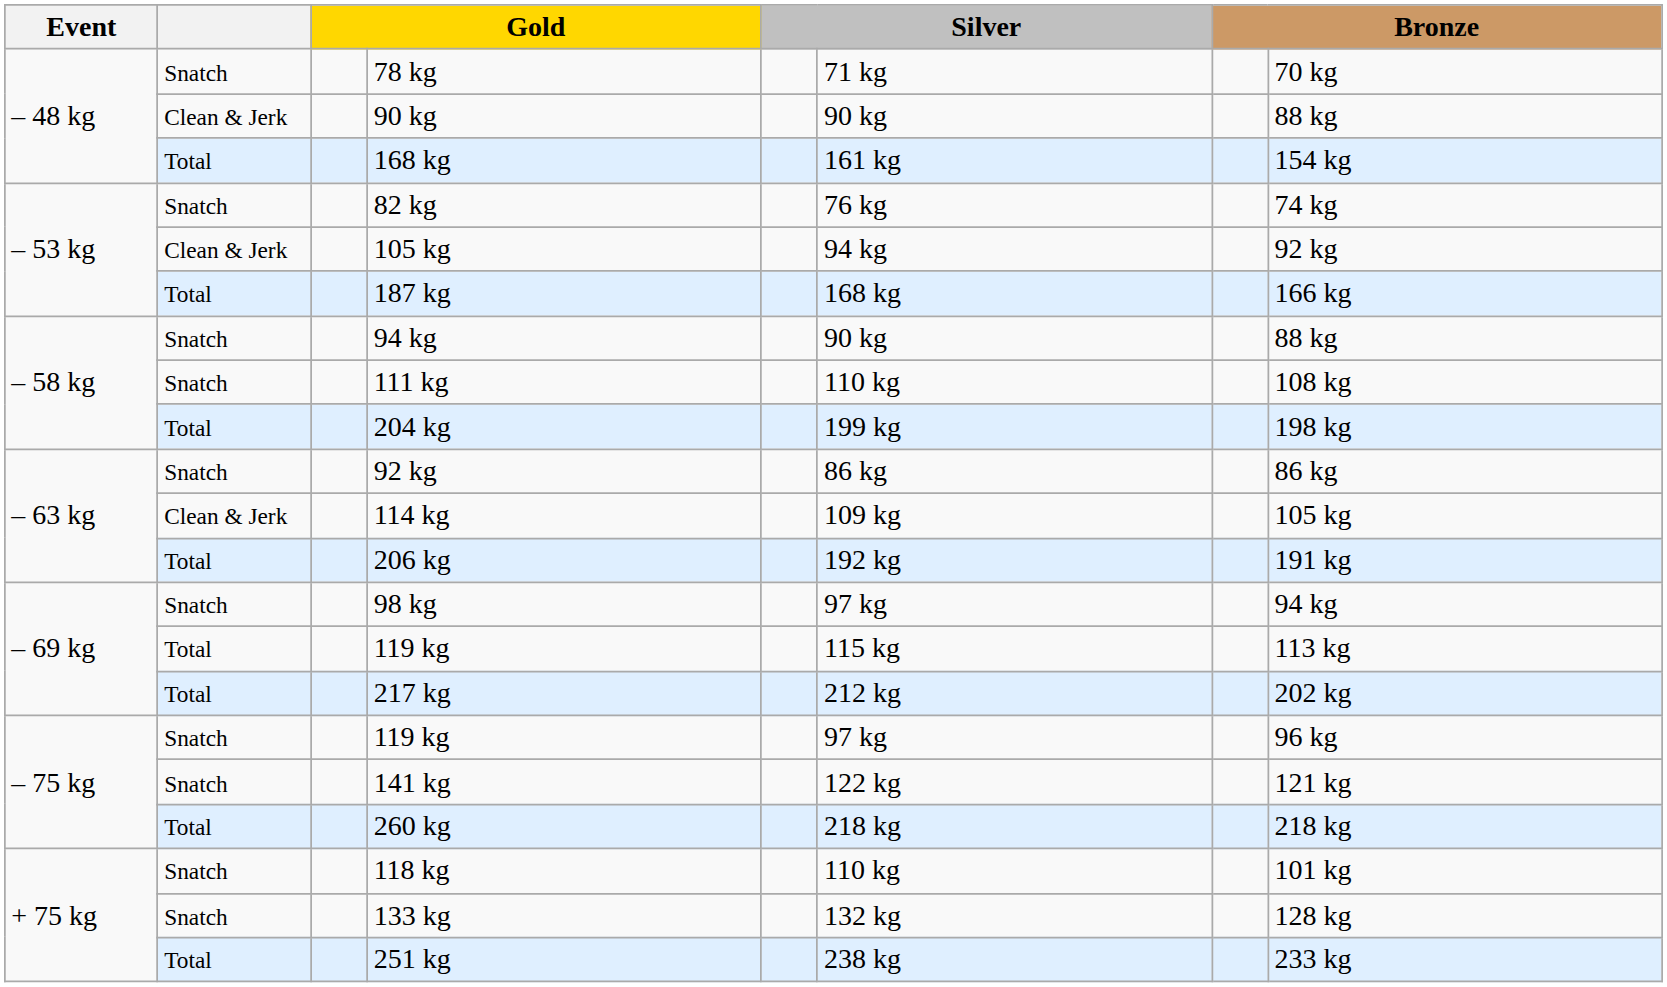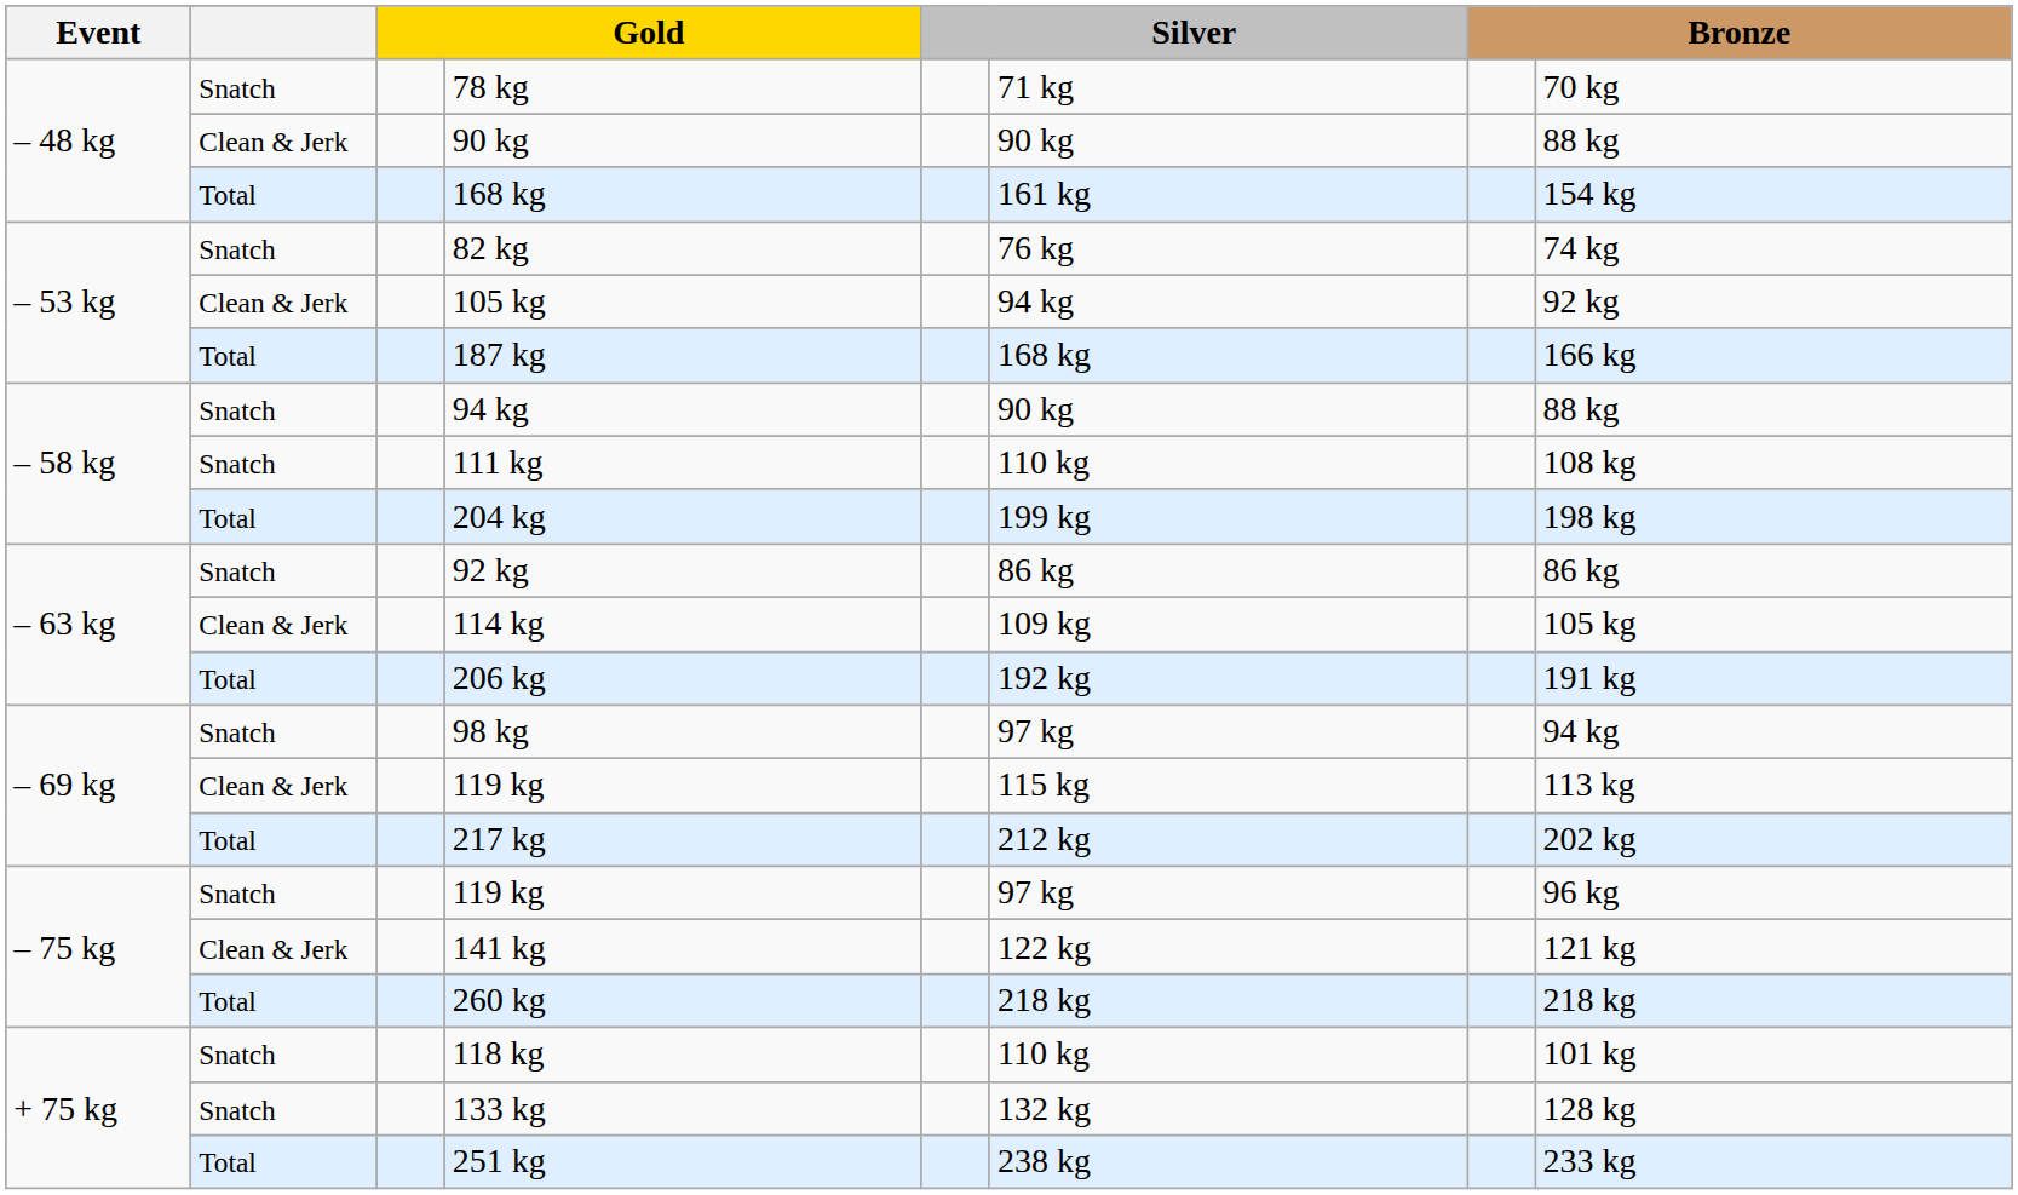– 69 kg / 119 kg | column 2: Total -> Clean & Jerk
141 kg | column 2: Snatch -> Clean & Jerk
